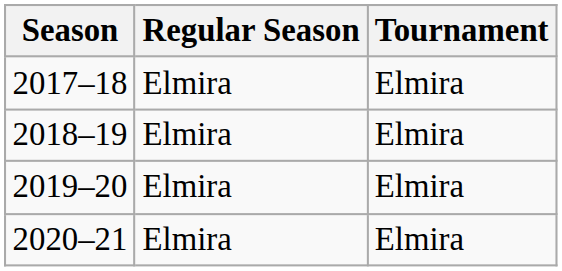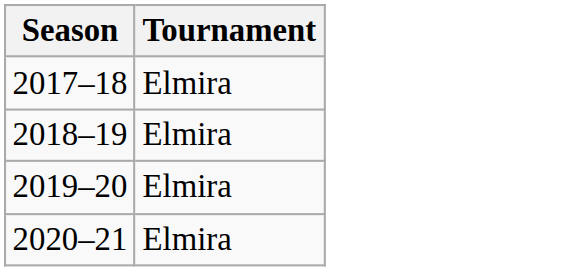- column: Regular Season | Elmira | Elmira | Elmira | Elmira
